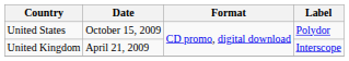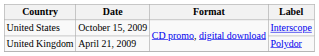United States | Label: Polydor -> Interscope
United Kingdom | Label: Interscope -> Polydor
